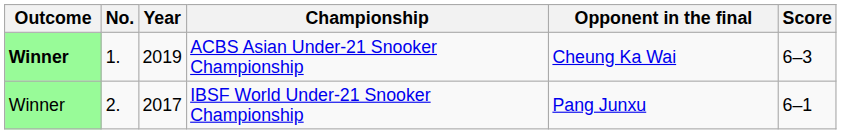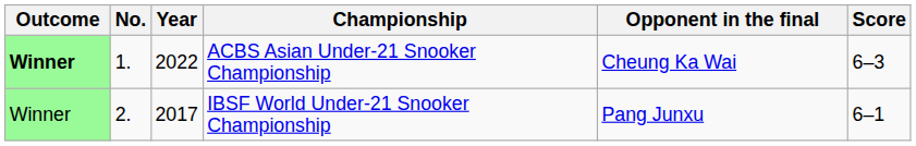ACBS Asian Under-21 Snooker Championship | Year: 2019 -> 2022
